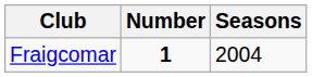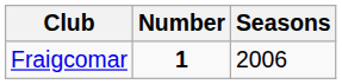Fraigcomar | Seasons: 2004 -> 2006
